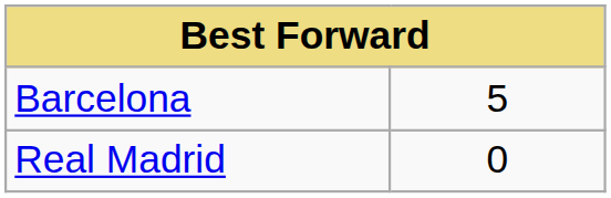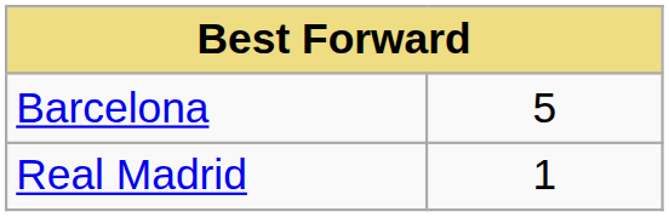Real Madrid | column 2: 0 -> 1
